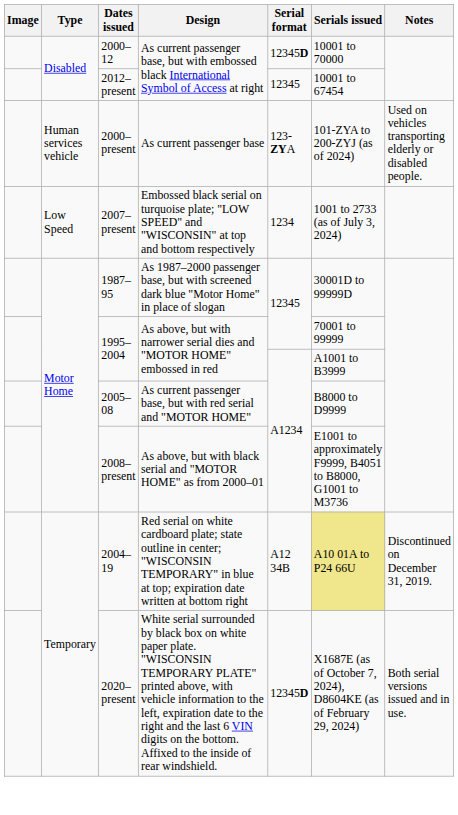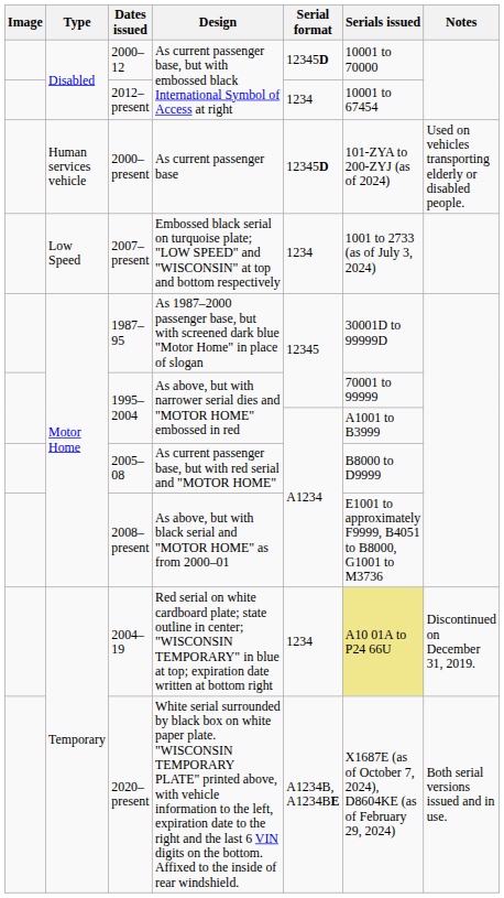2012–present | Serial format: 12345 -> 1234
2000–present | Serial format: 123-ZYA -> 12345D
2004–19 | Serial format: A12 34B -> 1234
2020–present | Serial format: 12345D -> A1234B, A1234BE
